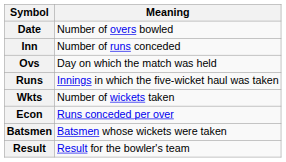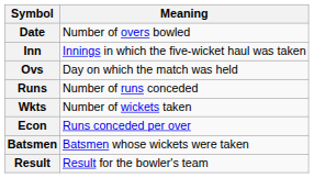Inn | Meaning: Number of runs conceded -> Innings in which the five-wicket haul was taken
Runs | Meaning: Innings in which the five-wicket haul was taken -> Number of runs conceded
